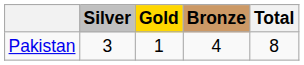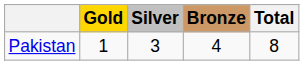columns swapped: Gold <-> Silver
